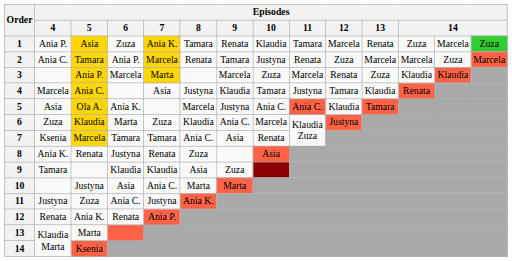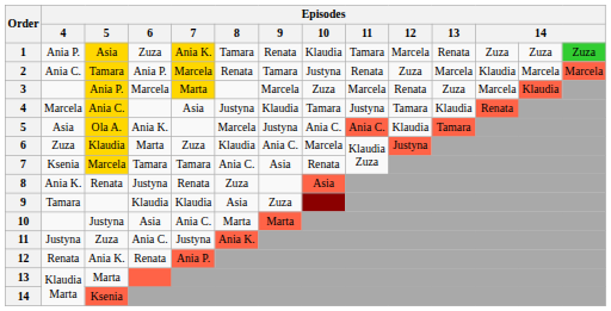1 | column 13: Marcela -> Zuza
2 | column 12: Marcela -> Klaudia
2 | column 13: Zuza -> Marcela
3 | column 12: Klaudia -> Marcela
